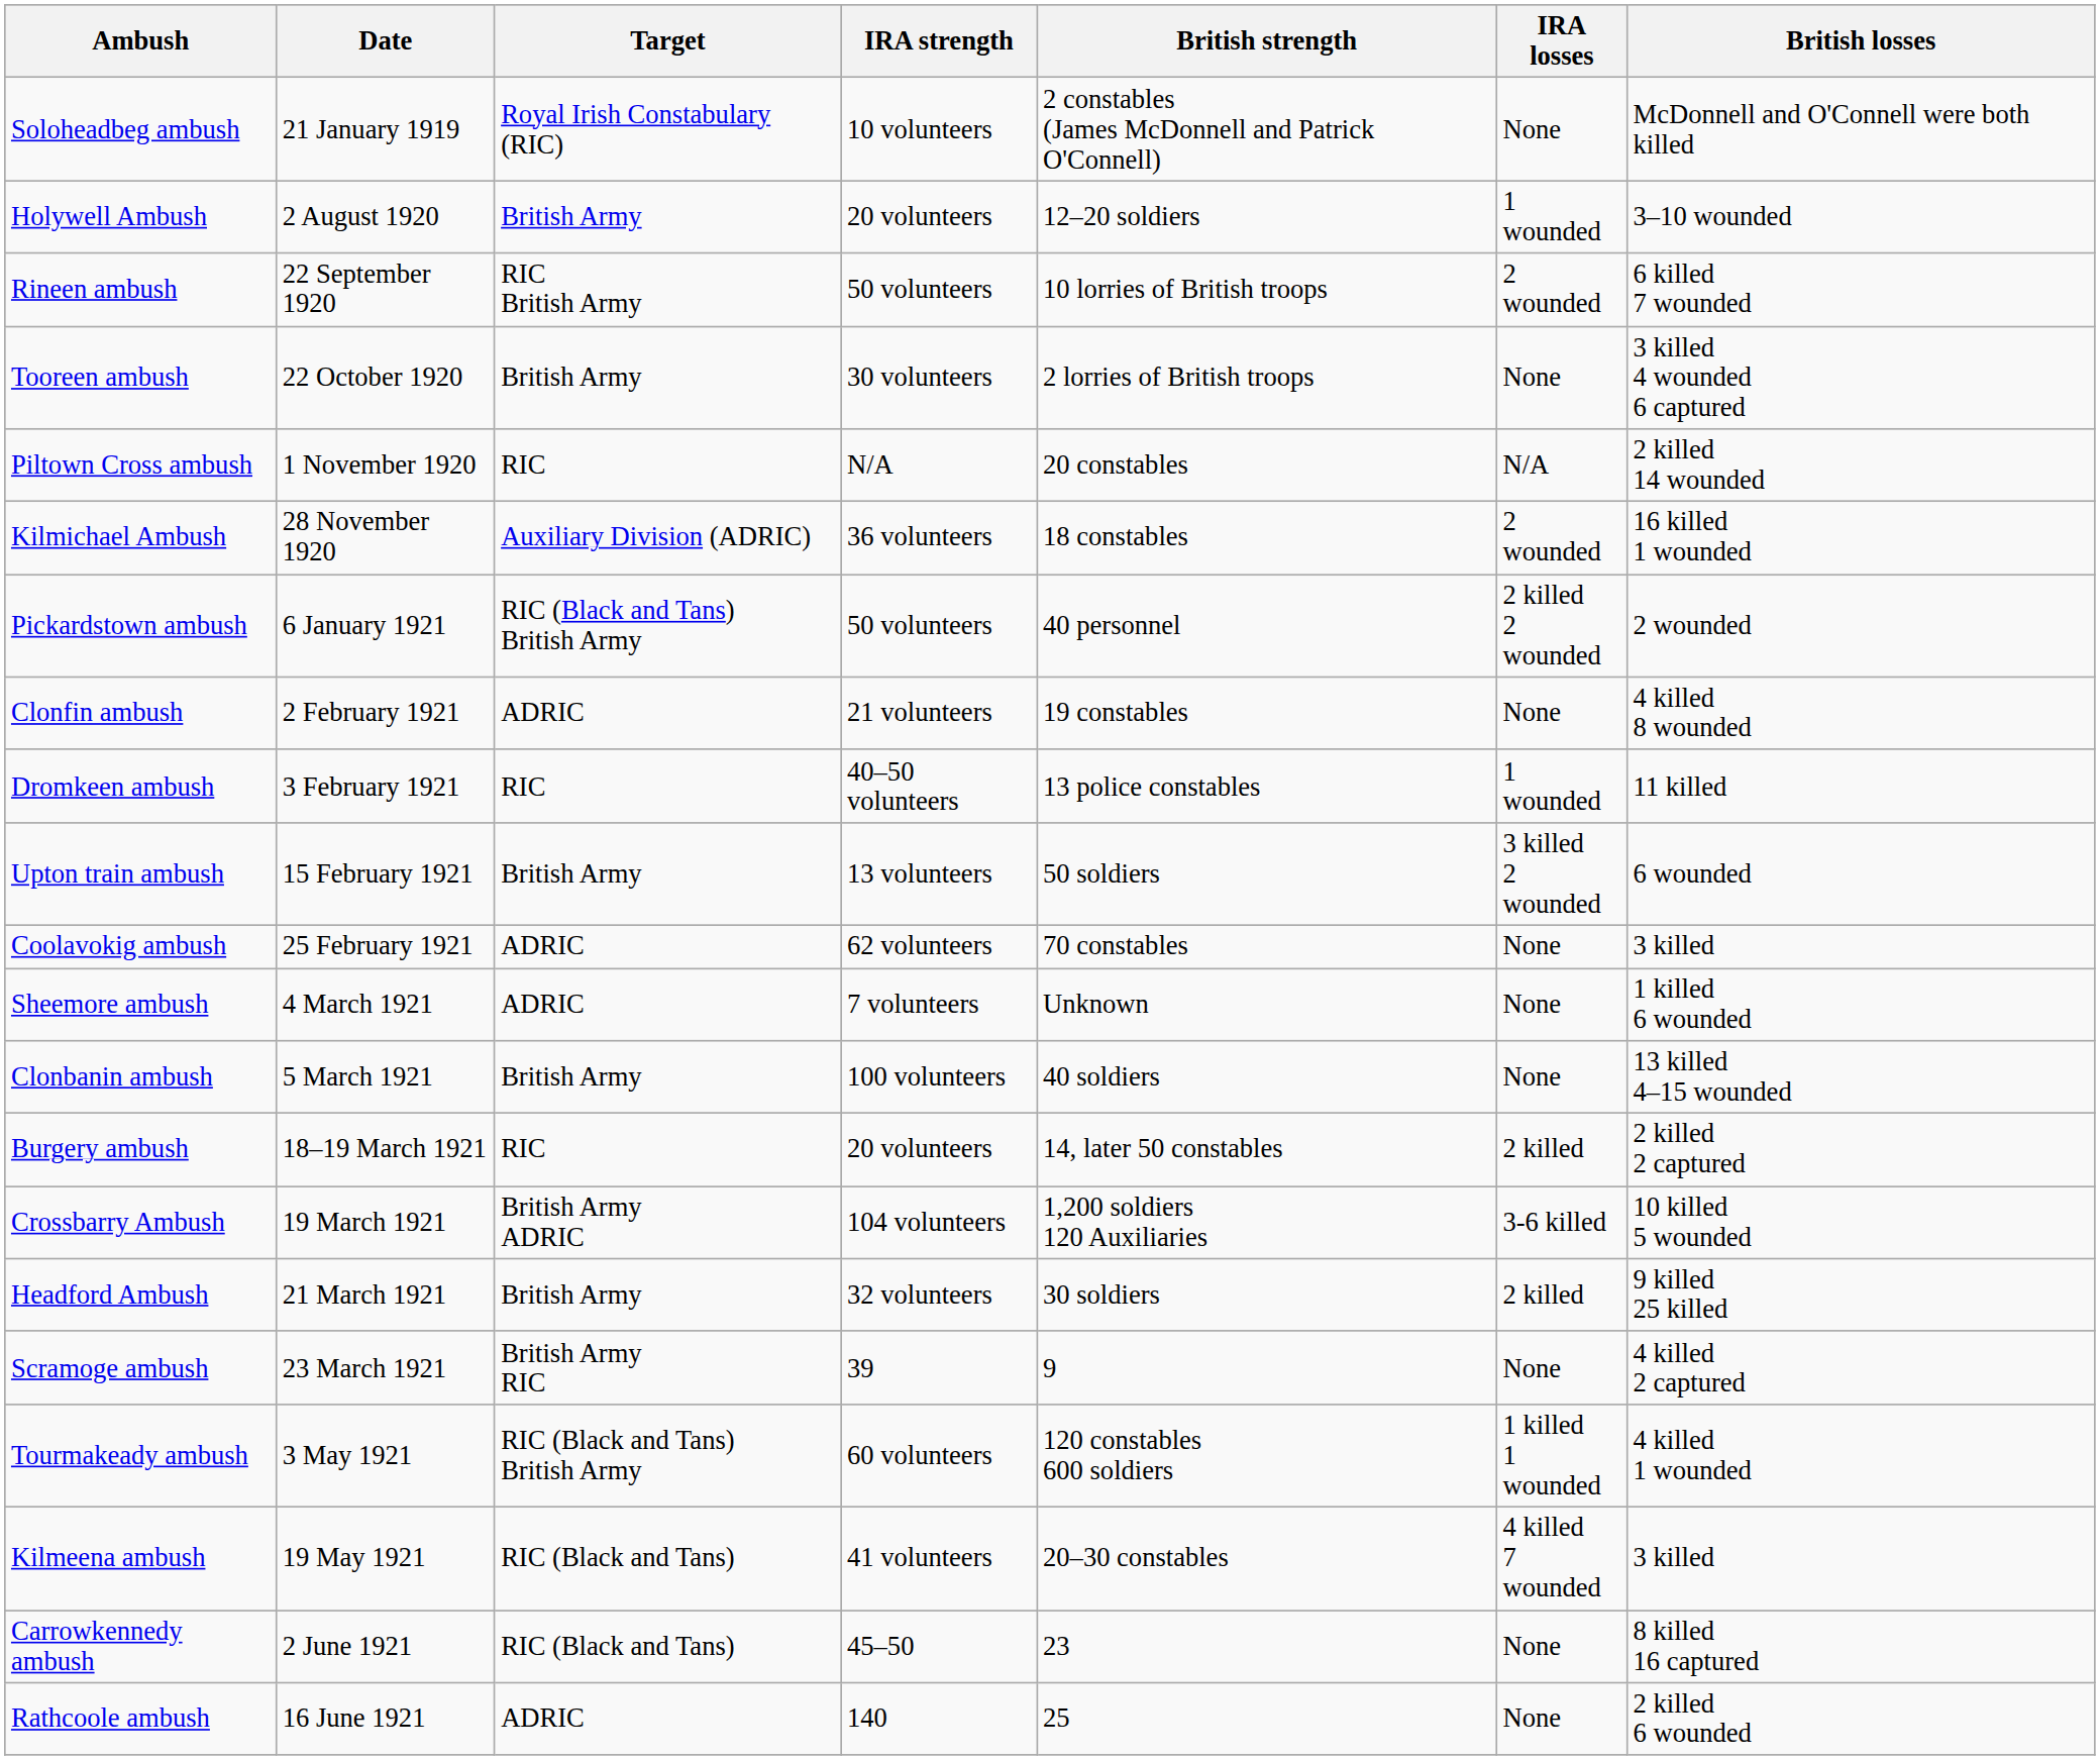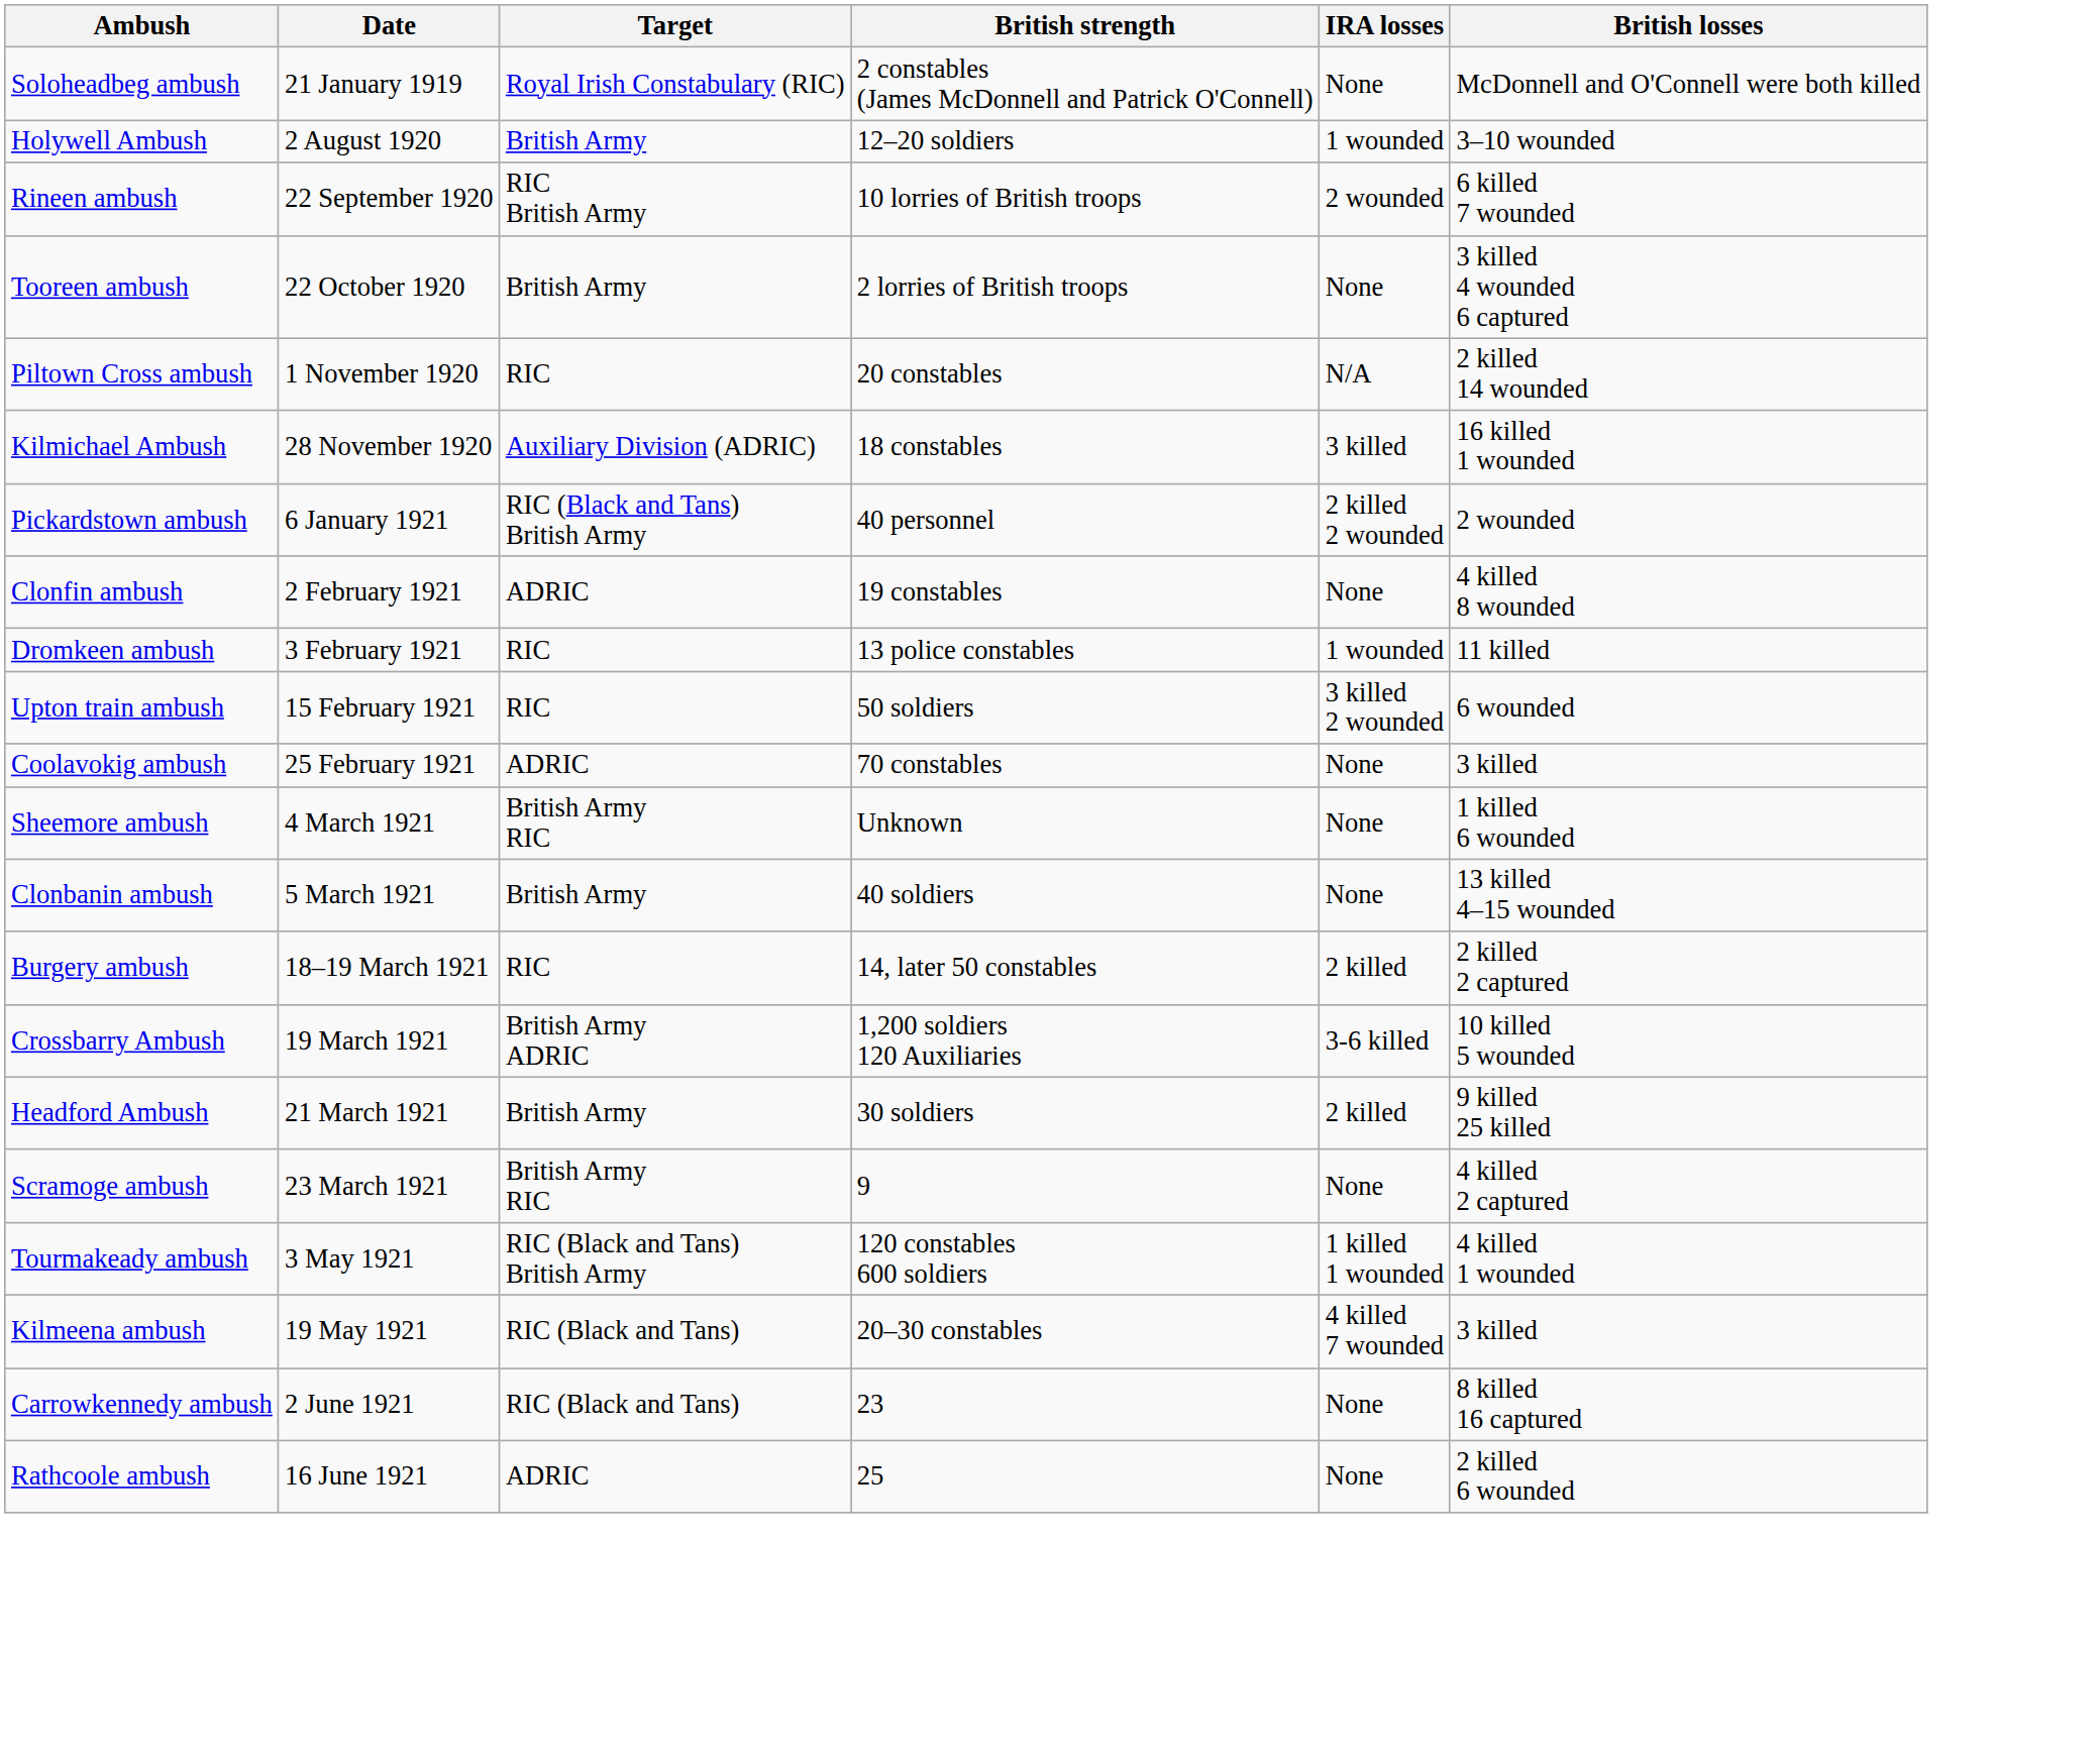- column: IRA strength | 10 volunteers | 20 volunteers | 50 volunteers | 30 volunteers | N/A | 36 volunteers | 50 volunteers | 21 volunteers | 40–50 volunteers | 13 volunteers | 62 volunteers | 7 volunteers | 100 volunteers | 20 volunteers | 104 volunteers | 32 volunteers | 39 | 60 volunteers | 41 volunteers | 45–50 | 140
Kilmichael Ambush | IRA losses: 2 wounded -> 3 killed
Upton train ambush | Target: British Army -> RIC
Sheemore ambush | Target: ADRIC -> British Army RIC
